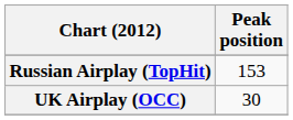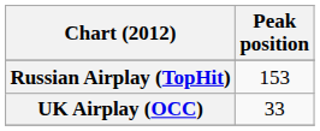UK Airplay (OCC) | Peak position: 30 -> 33
